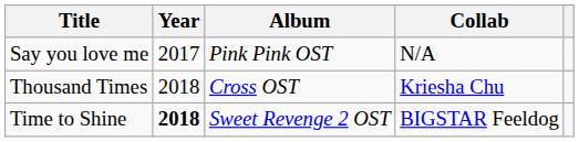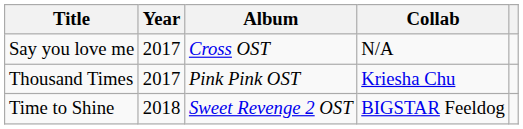Say you love me | Album: Pink Pink OST -> Cross OST
Thousand Times | Year: 2018 -> 2017
Thousand Times | Album: Cross OST -> Pink Pink OST
Time to Shine | Year: bold -> normal
